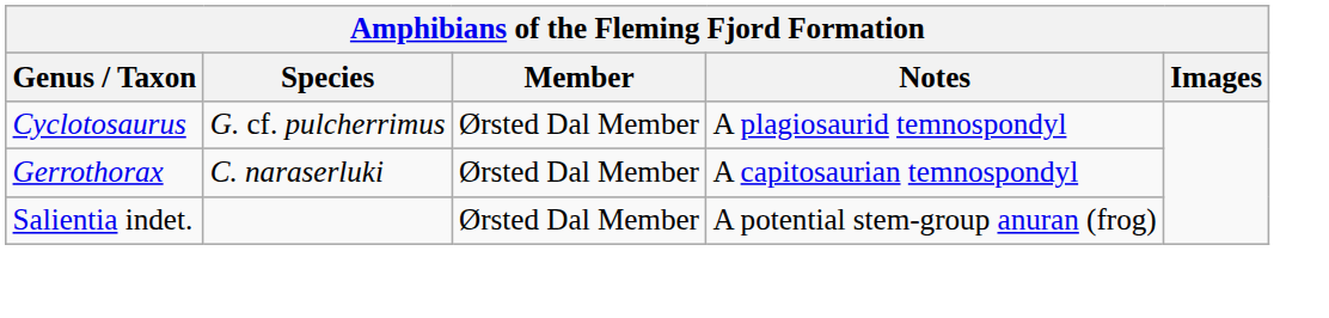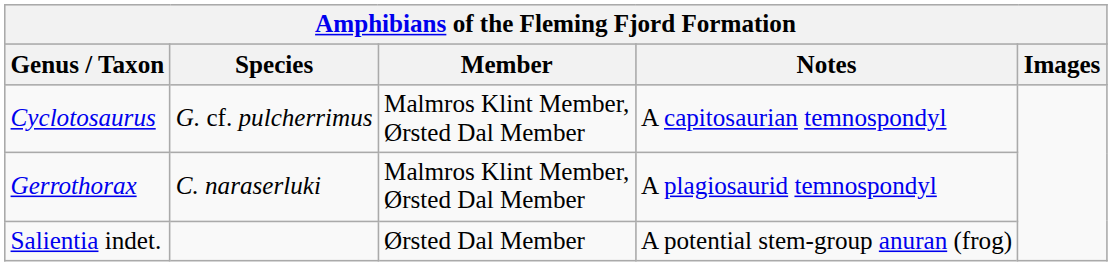Cyclotosaurus | Member: Ørsted Dal Member -> Malmros Klint Member, Ørsted Dal Member
Cyclotosaurus | Notes: A plagiosaurid temnospondyl -> A capitosaurian temnospondyl
Gerrothorax | Member: Ørsted Dal Member -> Malmros Klint Member, Ørsted Dal Member
Gerrothorax | Notes: A capitosaurian temnospondyl -> A plagiosaurid temnospondyl
